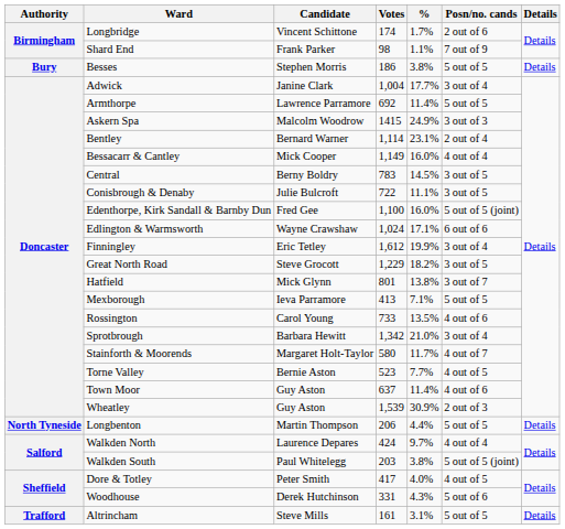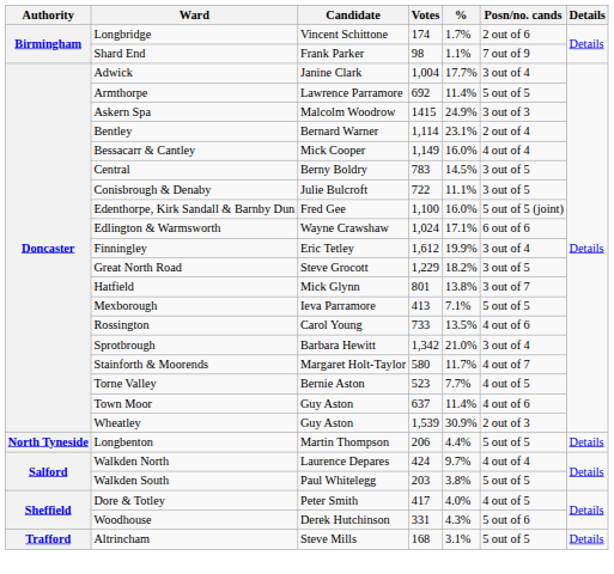- row: Bury | Besses | Stephen Morris | 186 | 3.8% | 5 out of 5 | Details
Walkden South | Posn/no. cands: 5 out of 5 (joint) -> 5 out of 5
Altrincham | Votes: 161 -> 168
